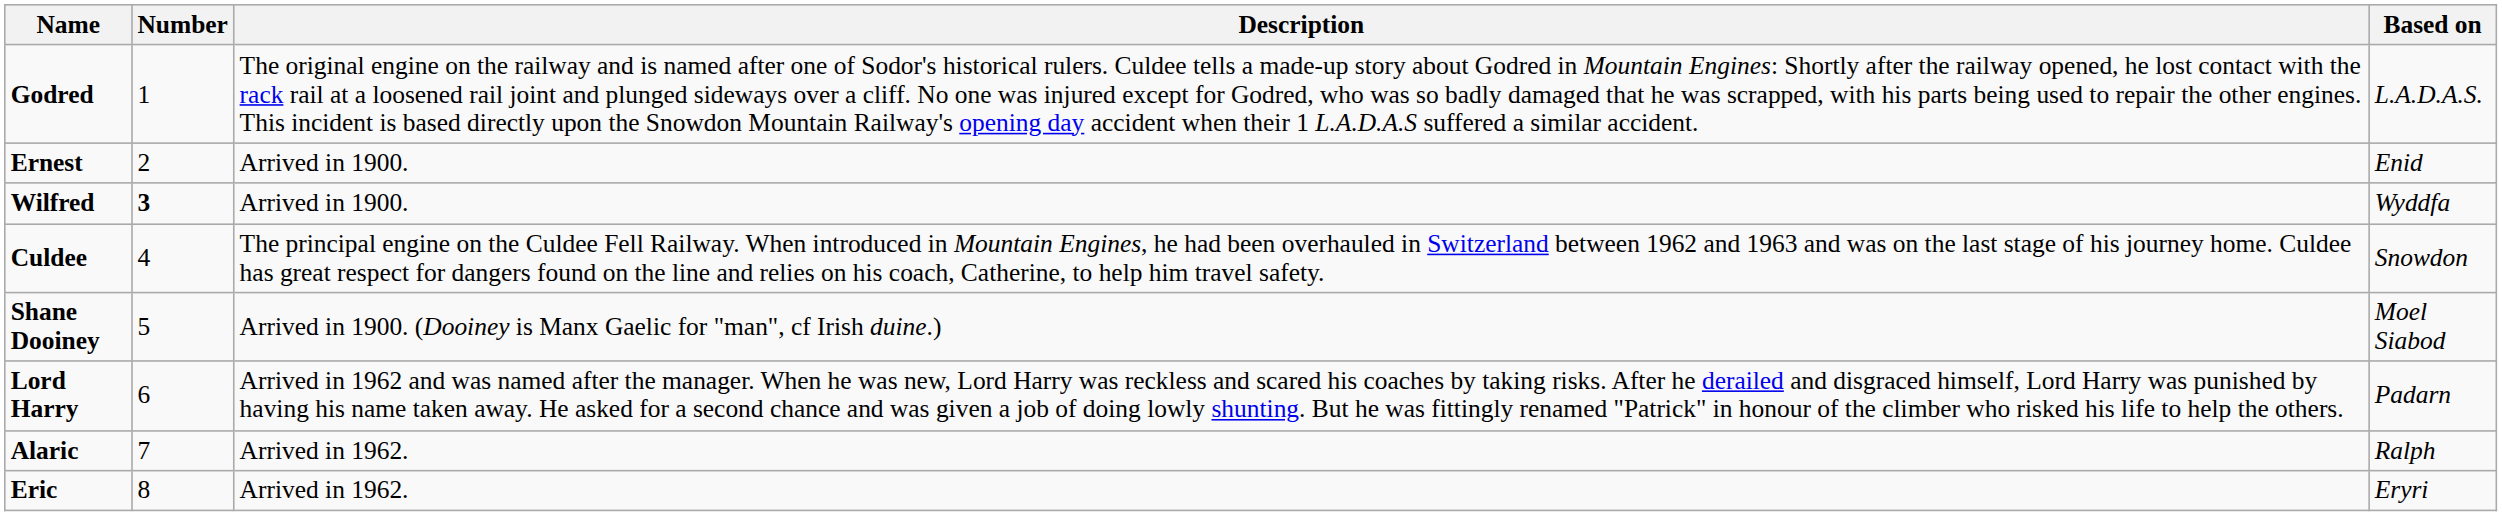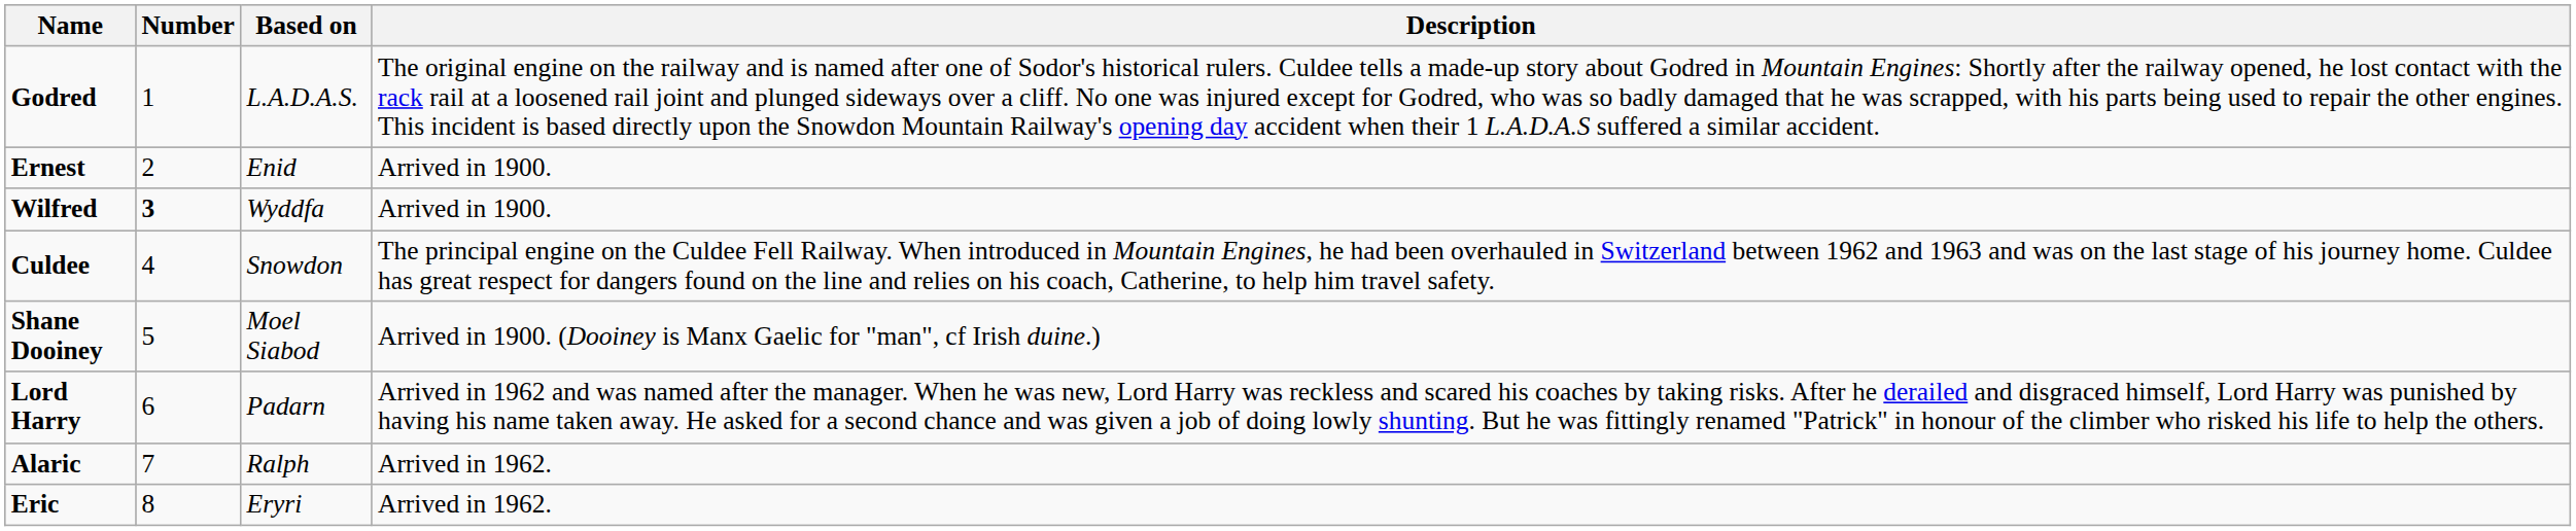columns swapped: Description <-> Based on
